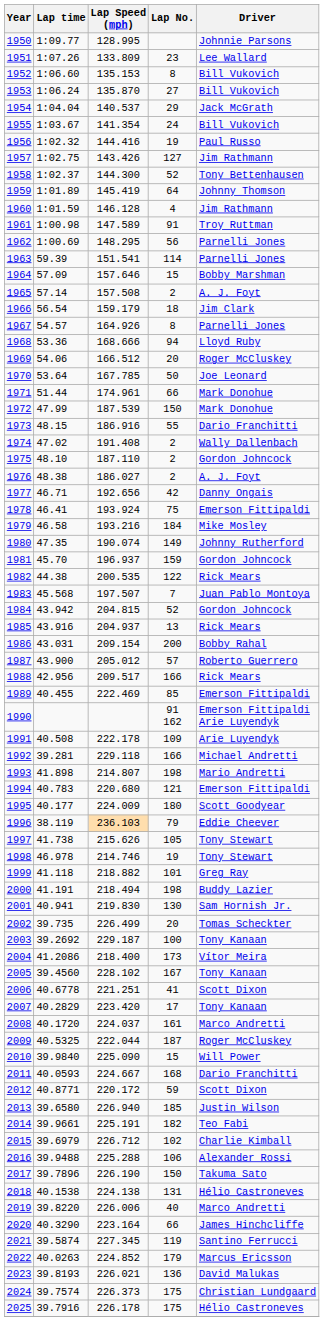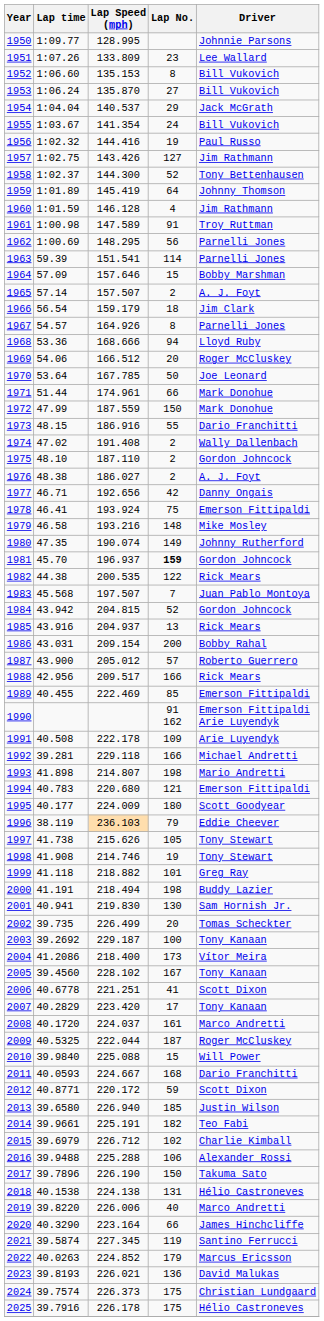1965 | Lap Speed (mph): 157.508 -> 157.507
1972 | Lap Speed (mph): 187.539 -> 187.559
1979 | Lap No.: 184 -> 148
1981 | Lap No.: normal -> bold
1998 | Lap time: 46.978 -> 41.908
2010 | Lap Speed (mph): 225.090 -> 225.088
